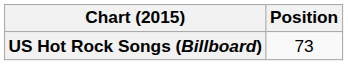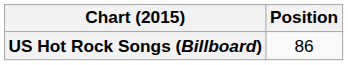US Hot Rock Songs (Billboard) | Position: 73 -> 86
